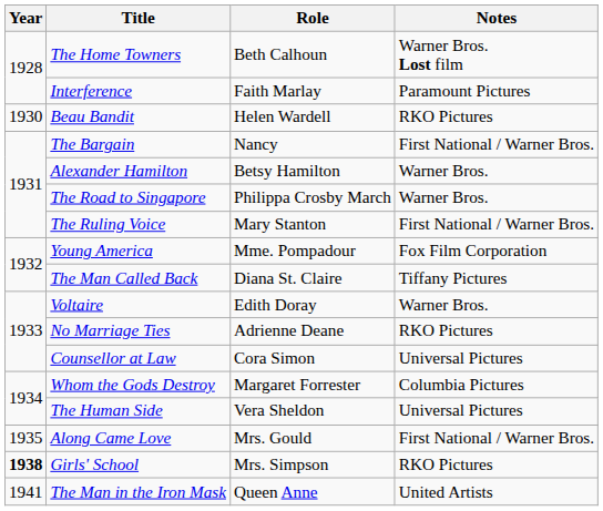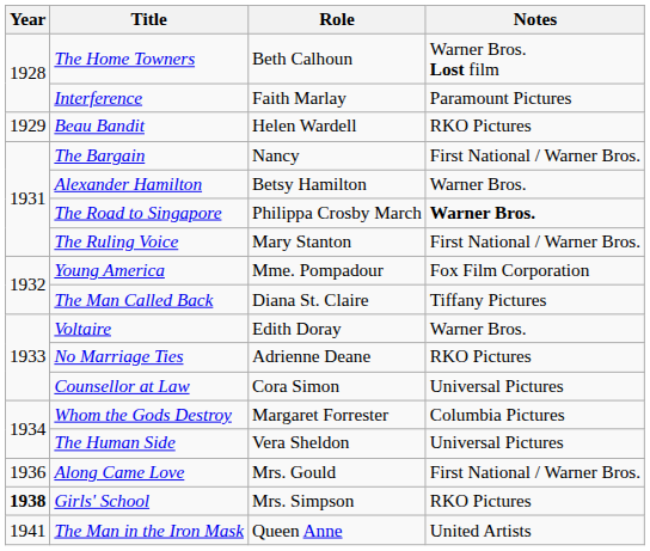Beau Bandit | Year: 1930 -> 1929
The Road to Singapore | Notes: normal -> bold
Along Came Love | Year: 1935 -> 1936
